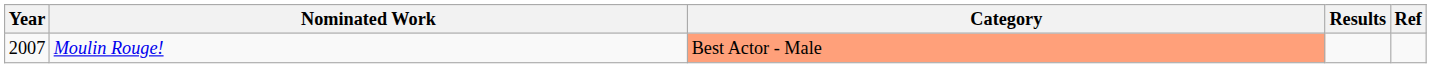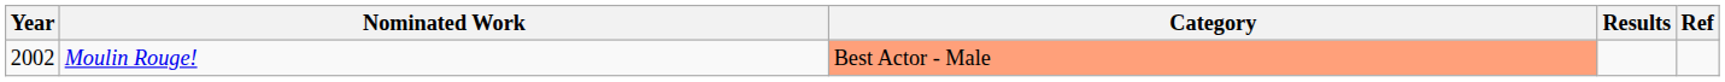Moulin Rouge! | Year: 2007 -> 2002
